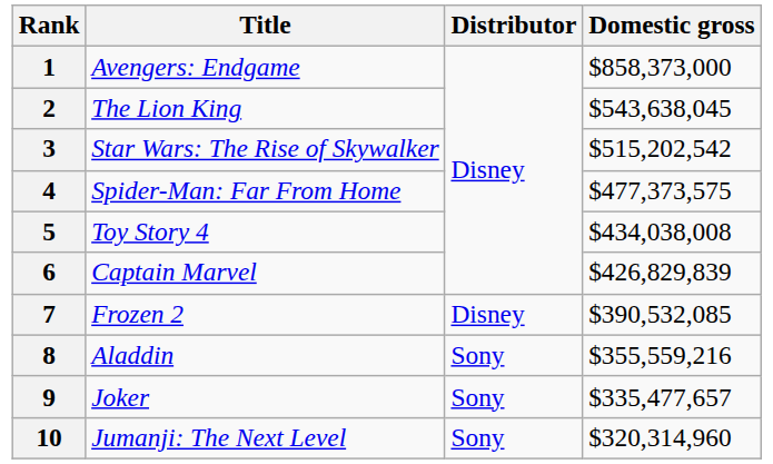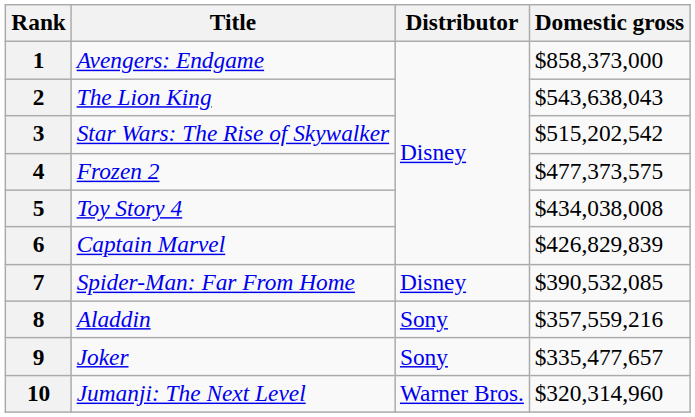2 | Domestic gross: $543,638,045 -> $543,638,043
4 | Title: Spider-Man: Far From Home -> Frozen 2
7 | Title: Frozen 2 -> Spider-Man: Far From Home
8 | Domestic gross: $355,559,216 -> $357,559,216
10 | Distributor: Sony -> Warner Bros.
